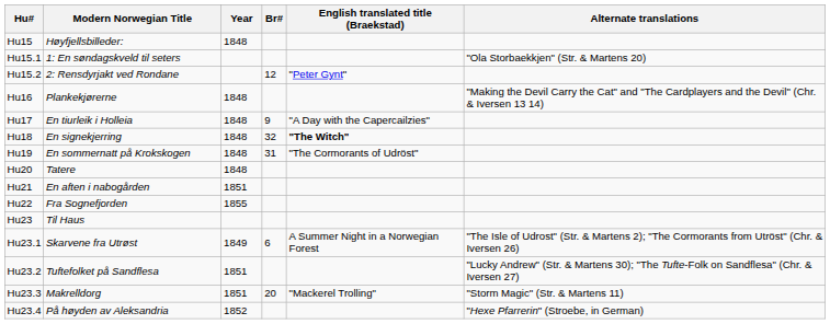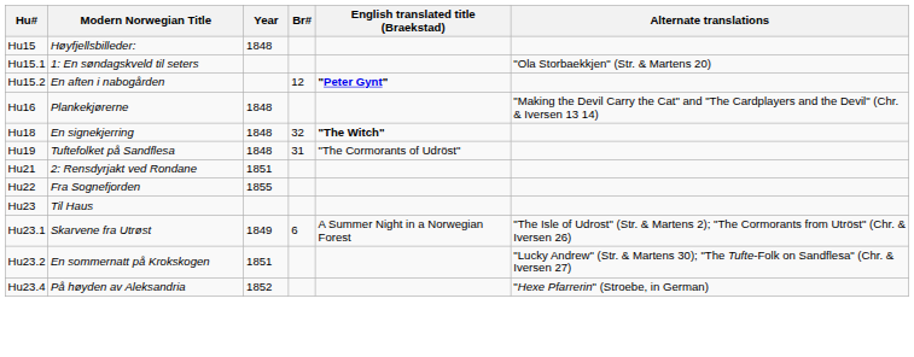Hu15.2 | Modern Norwegian Title: 2: Rensdyrjakt ved Rondane -> En aften i nabogården
Hu15.2 | English translated title (Braekstad): normal -> bold
- row: Hu17 | En tiurleik i Holleia | 1848 | 9 | "A Day with the Capercailzies"
Hu19 | Modern Norwegian Title: En sommernatt på Krokskogen -> Tuftefolket på Sandflesa
- row: Hu20 | Tatere | 1848
Hu21 | Modern Norwegian Title: En aften i nabogården -> 2: Rensdyrjakt ved Rondane
Hu23.2 | Modern Norwegian Title: Tuftefolket på Sandflesa -> En sommernatt på Krokskogen
- row: Hu23.3 | Makrelldorg | 1851 | 20 | "Mackerel Trolling" | "Storm Magic" (Str. & Martens 11)
